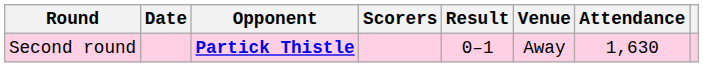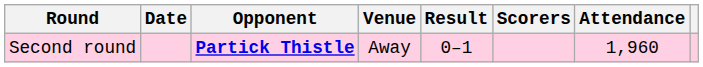columns swapped: Venue <-> Scorers
Second round | Attendance: 1,630 -> 1,960
